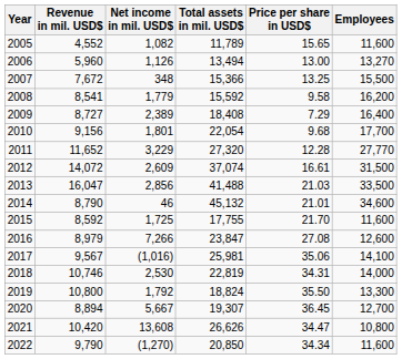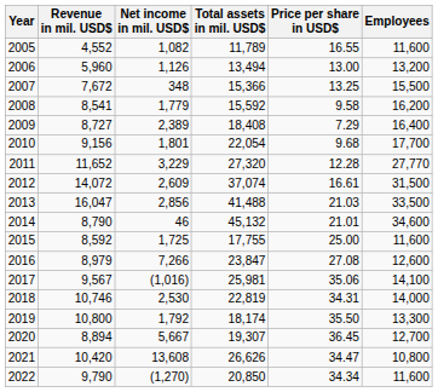2005 | Price per share in USD$: 15.65 -> 16.55
2006 | Employees: 13,270 -> 13,200
2015 | Price per share in USD$: 21.70 -> 25.00
2019 | Total assets in mil. USD$: 18,824 -> 18,174
